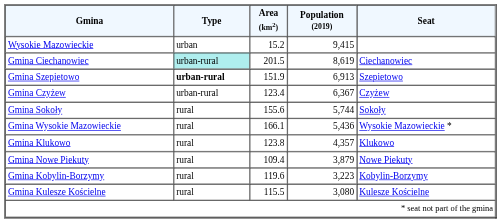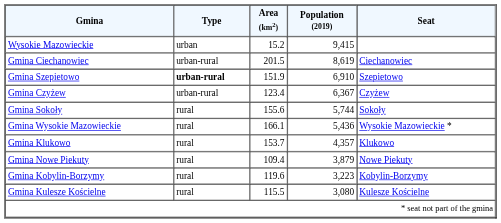Gmina Ciechanowiec | Type: paleturquoise background -> no background
Gmina Szepietowo | Population (2019): 6,913 -> 6,910
Gmina Klukowo | Area (km2): 123.8 -> 153.7
